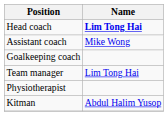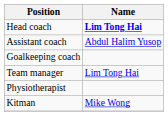Assistant coach | Name: Mike Wong -> Abdul Halim Yusop
Kitman | Name: Abdul Halim Yusop -> Mike Wong
